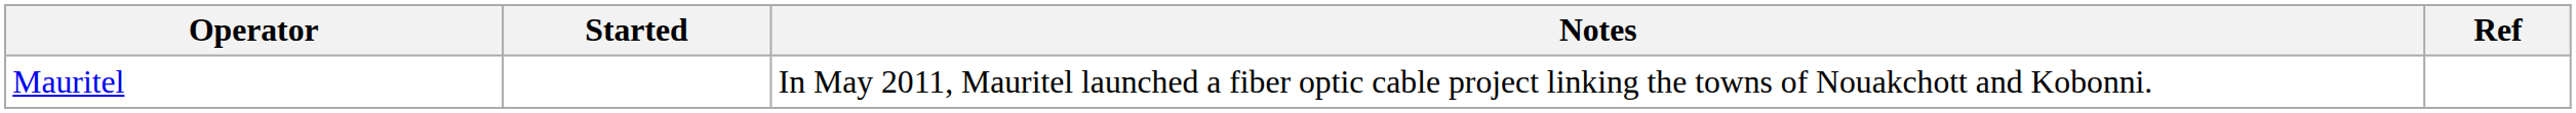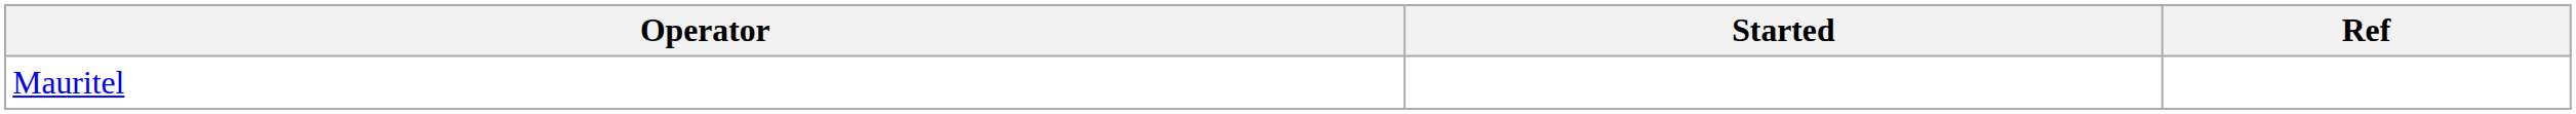- column: Notes | In May 2011, Mauritel launched a fiber optic cable project linking the towns of Nouakchott and Kobonni.
